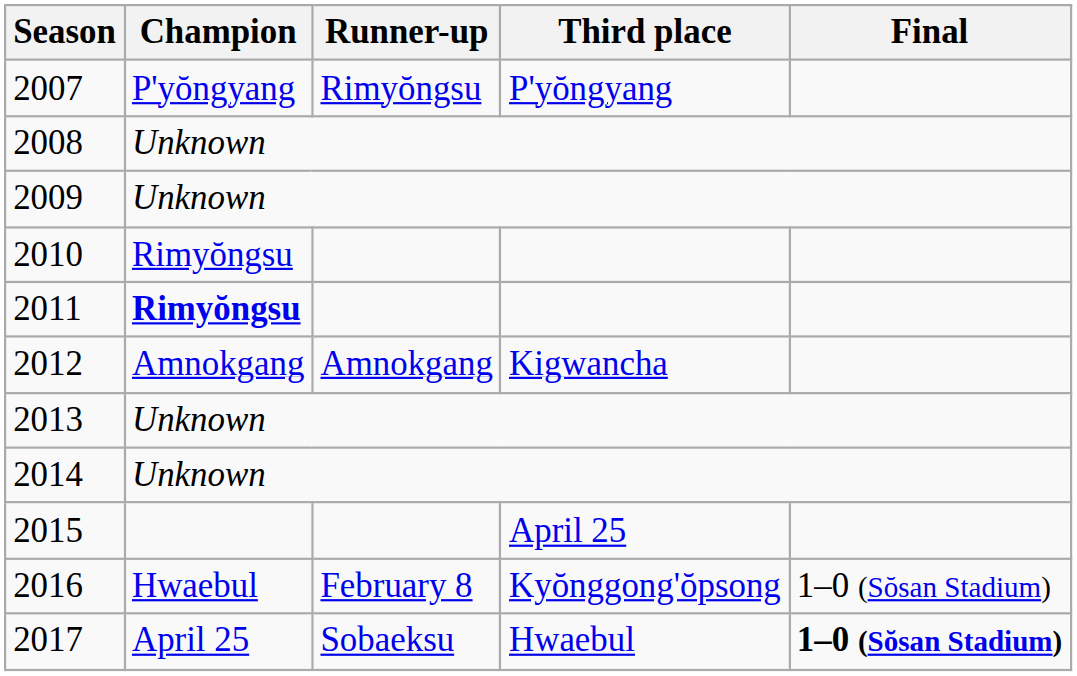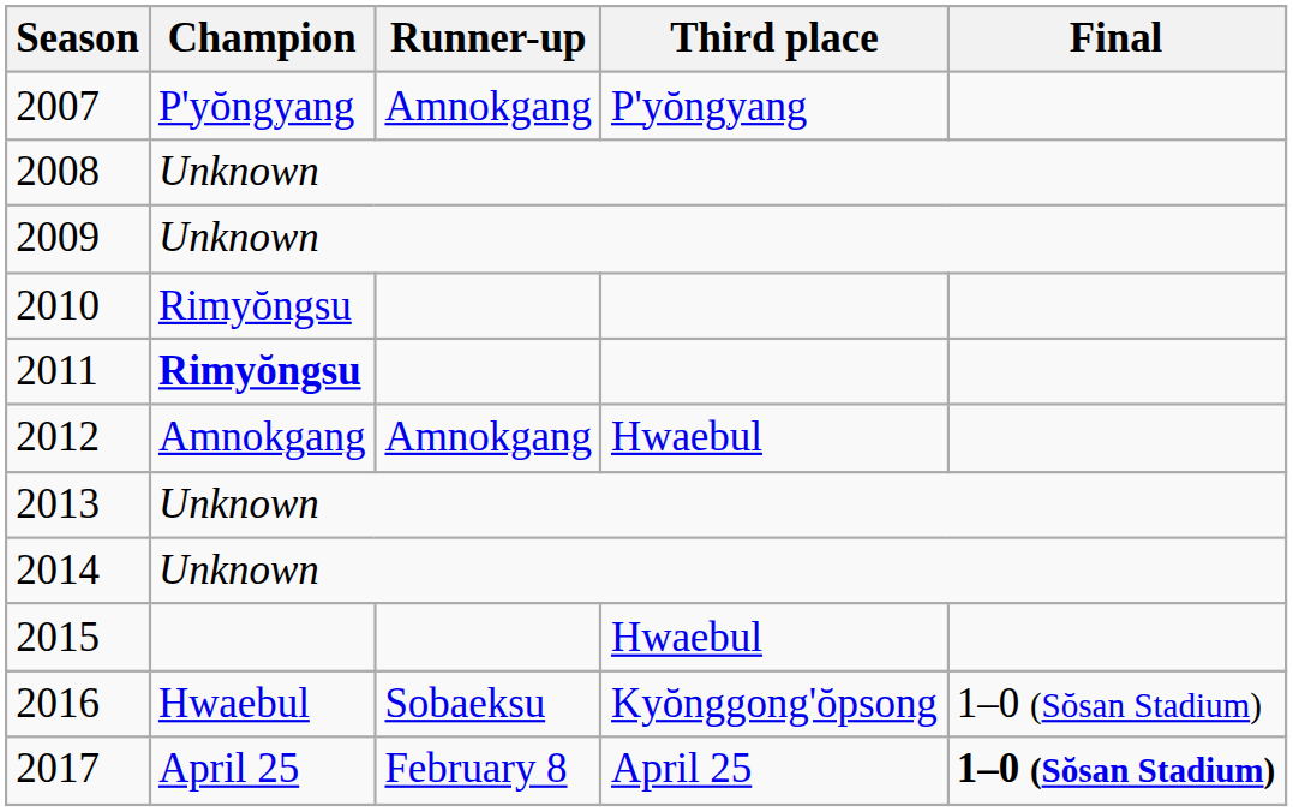2007 | Runner-up: Rimyŏngsu -> Amnokgang
2012 | Third place: Kigwancha -> Hwaebul
2015 | Third place: April 25 -> Hwaebul
2016 | Runner-up: February 8 -> Sobaeksu
2017 | Runner-up: Sobaeksu -> February 8
2017 | Third place: Hwaebul -> April 25
